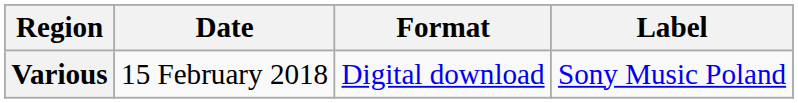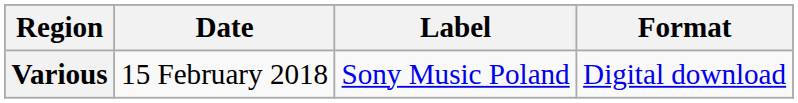columns swapped: Format <-> Label
